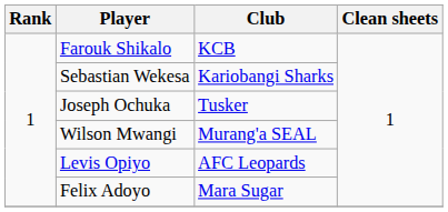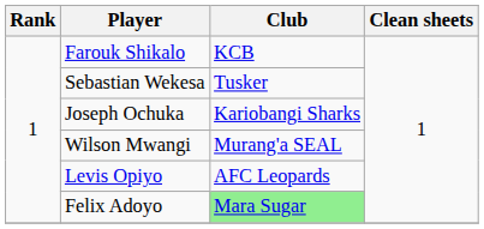Sebastian Wekesa | Club: Kariobangi Sharks -> Tusker
Joseph Ochuka | Club: Tusker -> Kariobangi Sharks
Felix Adoyo | Club: no background -> lightgreen background
